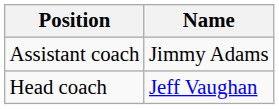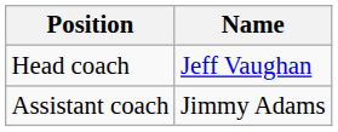rows swapped: Head coach <-> Assistant coach
